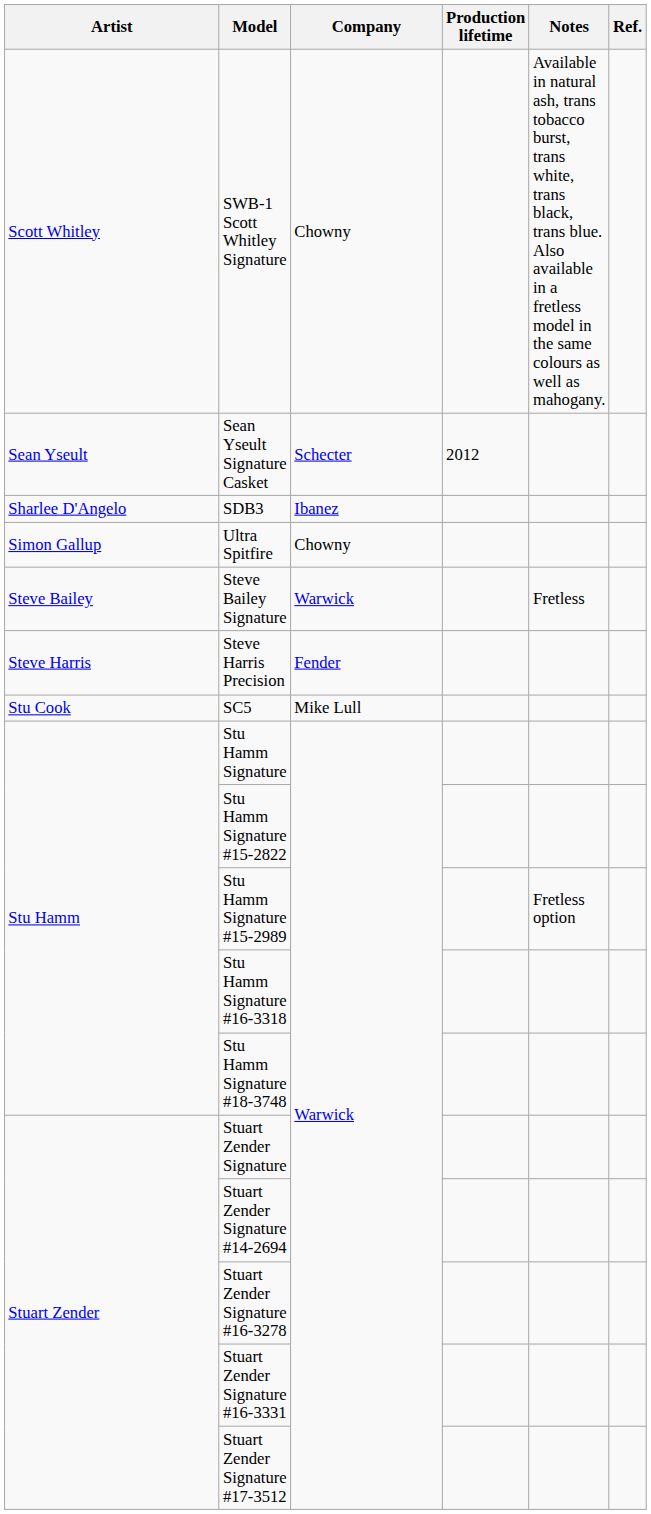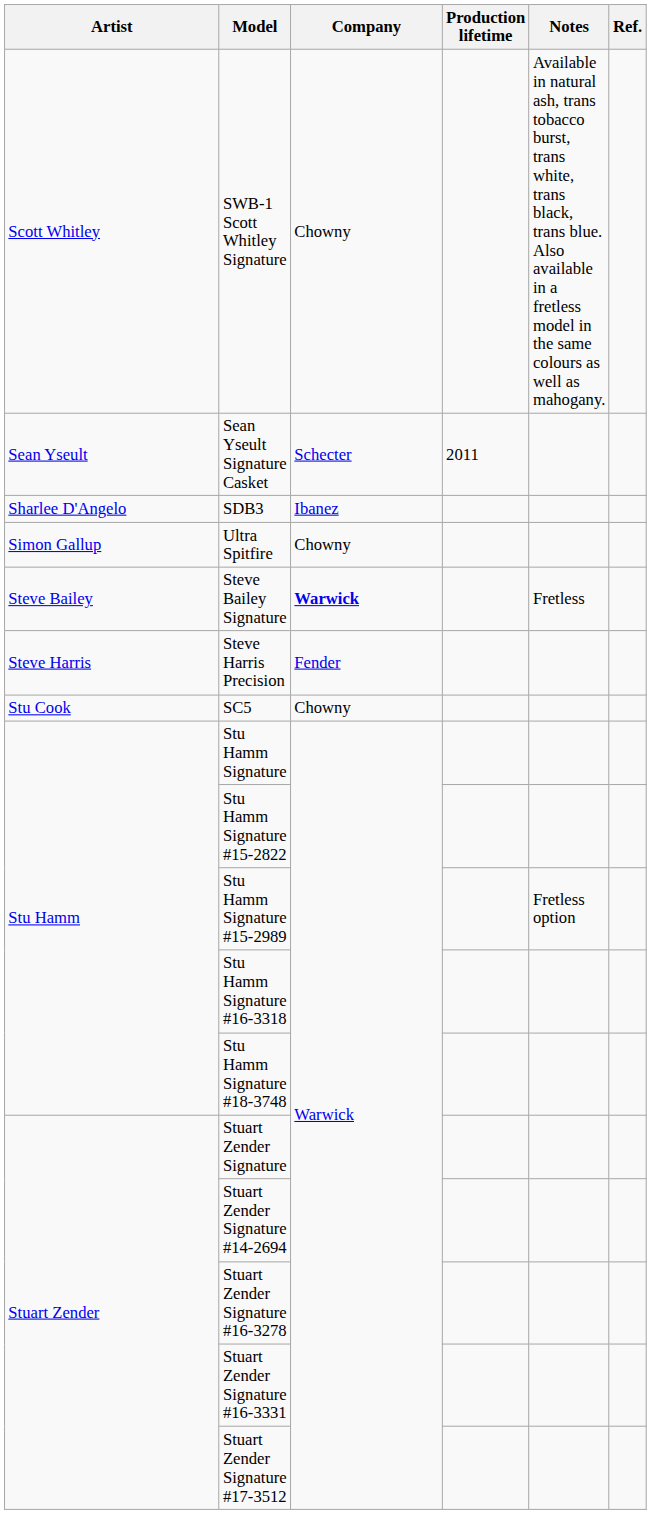Sean Yseult Signature Casket | Production lifetime: 2012 -> 2011
Steve Bailey Signature | Company: normal -> bold
SC5 | Company: Mike Lull -> Chowny
